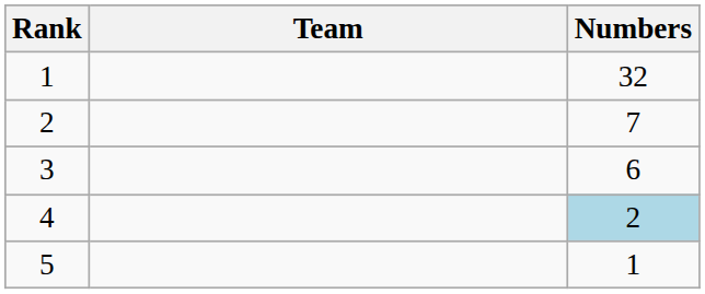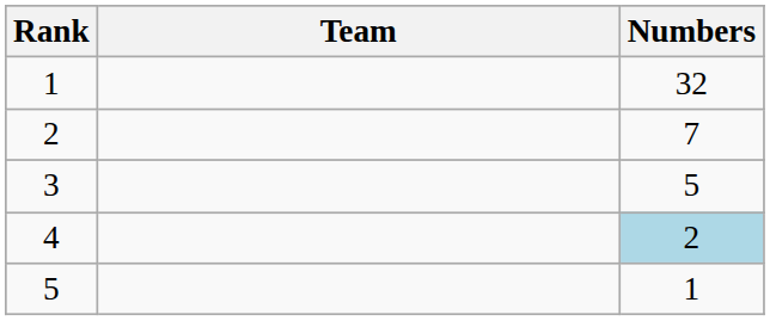3 | Numbers: 6 -> 5
